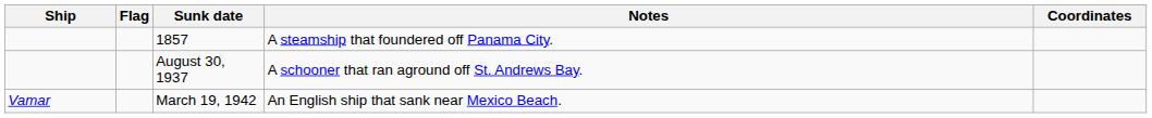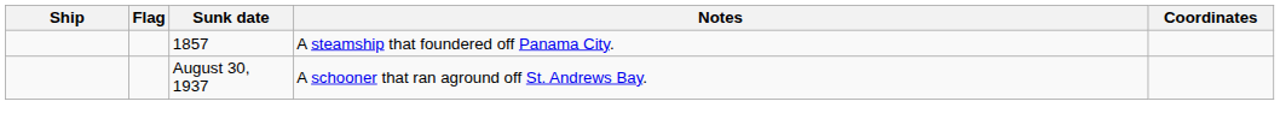- row: Vamar | March 19, 1942 | An English ship that sank near Mexico Beach.
